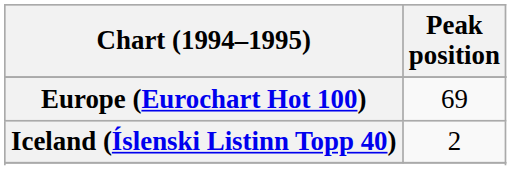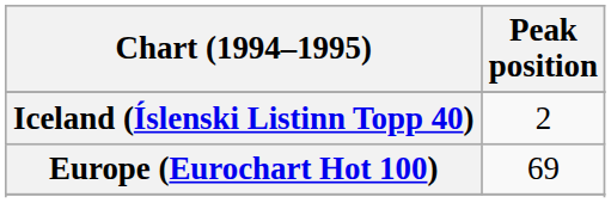rows swapped: Europe (Eurochart Hot 100) <-> Iceland (Íslenski Listinn Topp 40)
